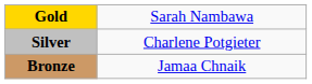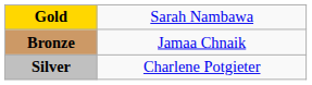rows swapped: Silver <-> Bronze
